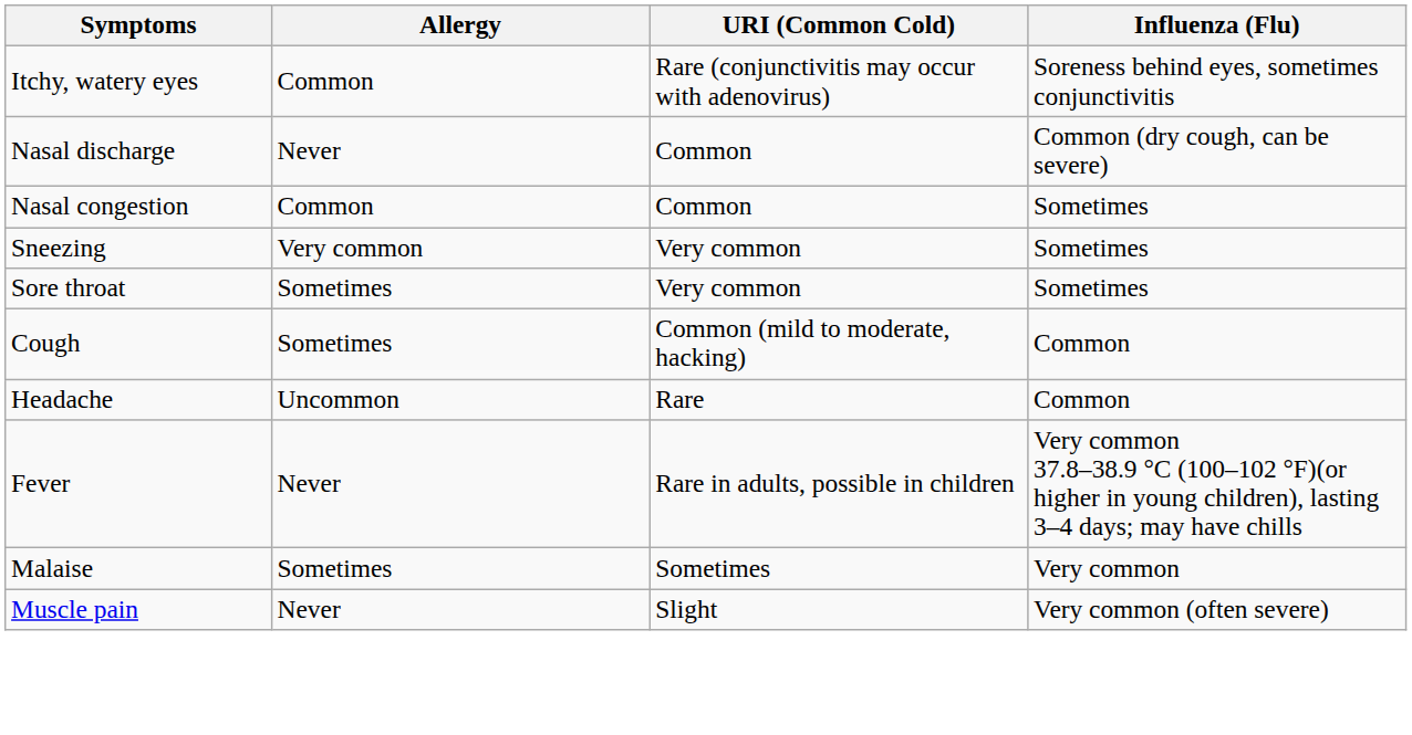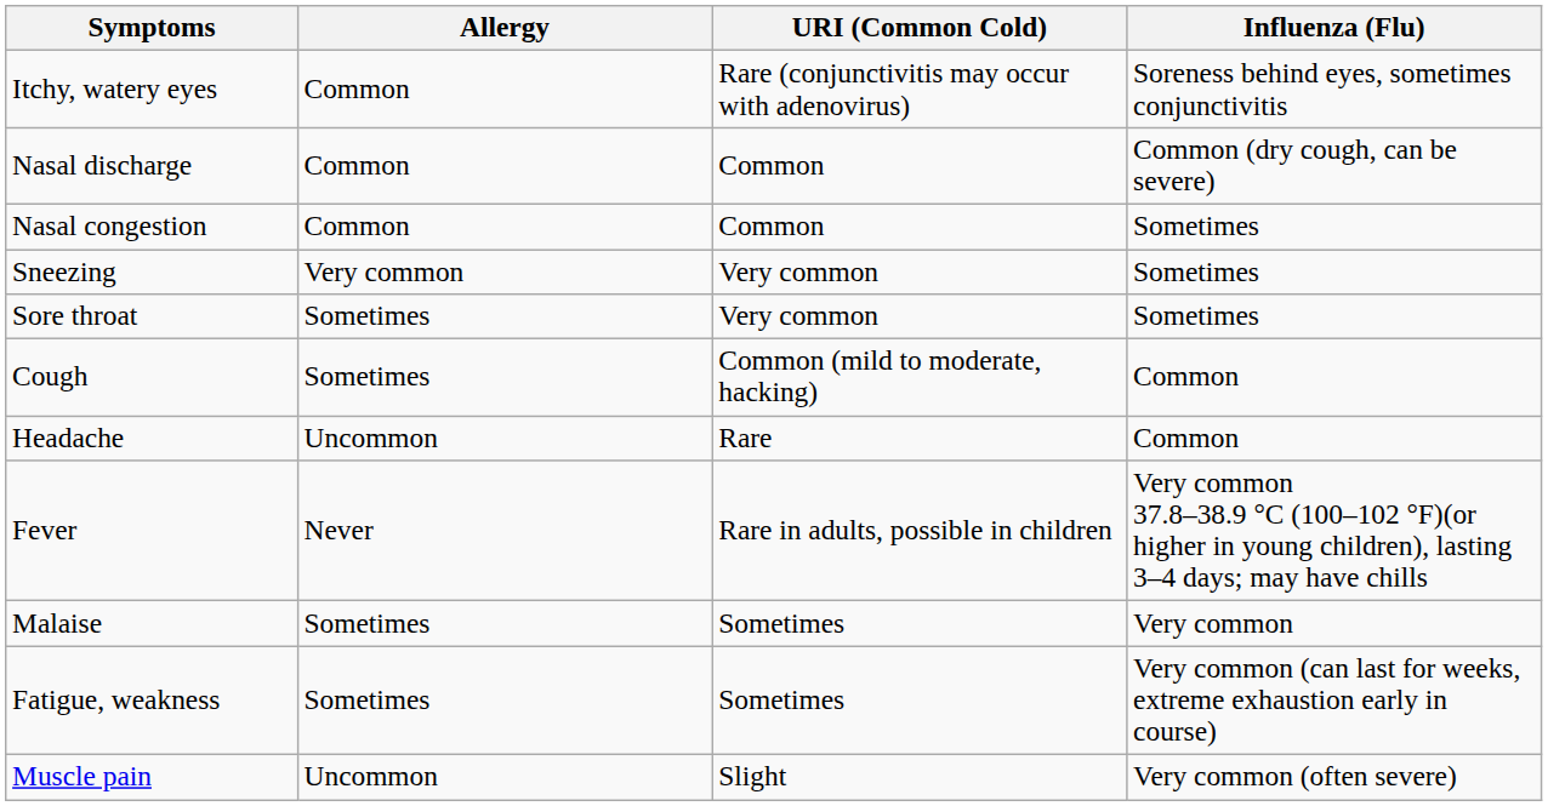Nasal discharge | Allergy: Never -> Common
+ row: Fatigue, weakness | Sometimes | Sometimes | Very common (can last for weeks, extreme exhaustion early in course)
Muscle pain | Allergy: Never -> Uncommon
